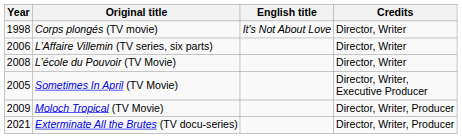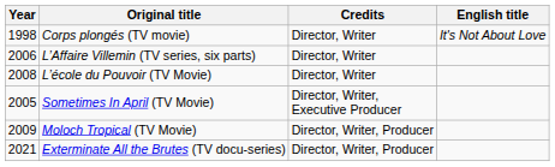columns swapped: English title <-> Credits
